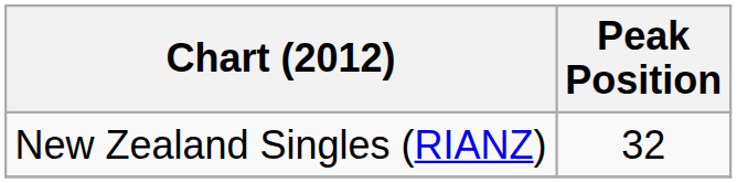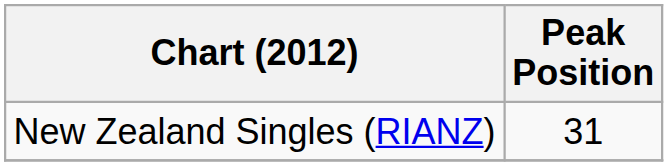New Zealand Singles (RIANZ) | Peak Position: 32 -> 31
